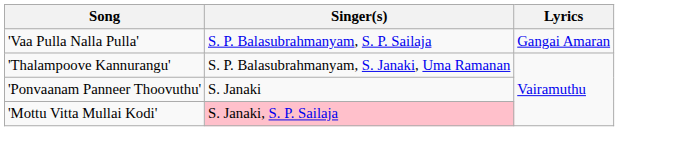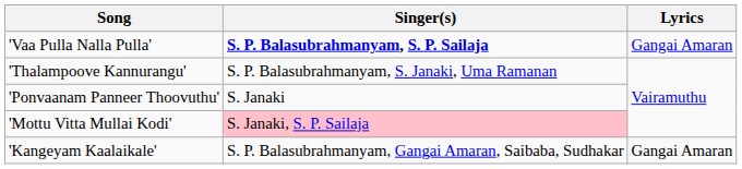'Vaa Pulla Nalla Pulla' | Singer(s): normal -> bold
+ row: 'Kangeyam Kaalaikale' | S. P. Balasubrahmanyam, Gangai Amaran, Saibaba, Sudhakar | Gangai Amaran
